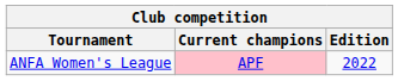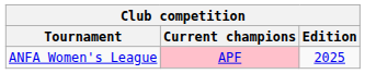ANFA Women's League | Edition: 2022 -> 2025
